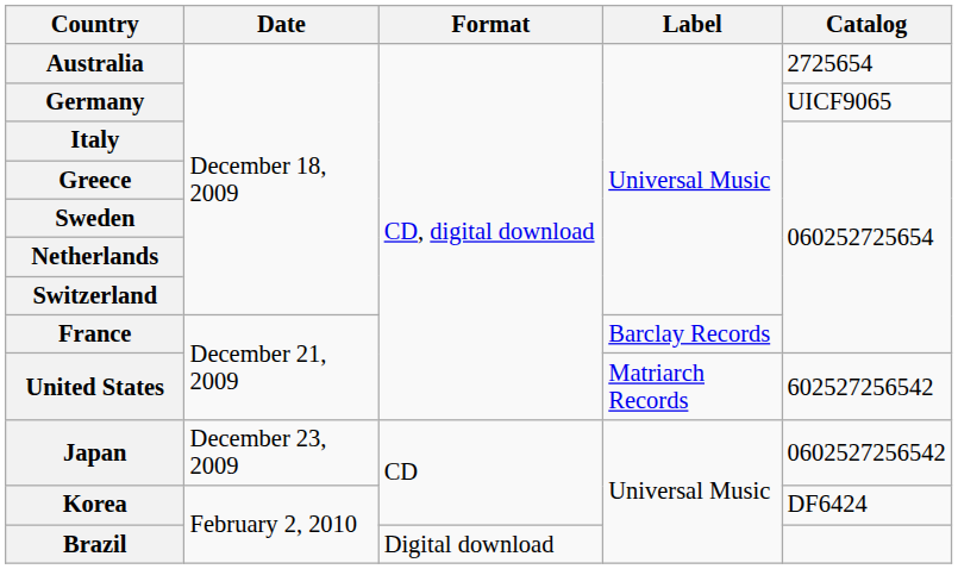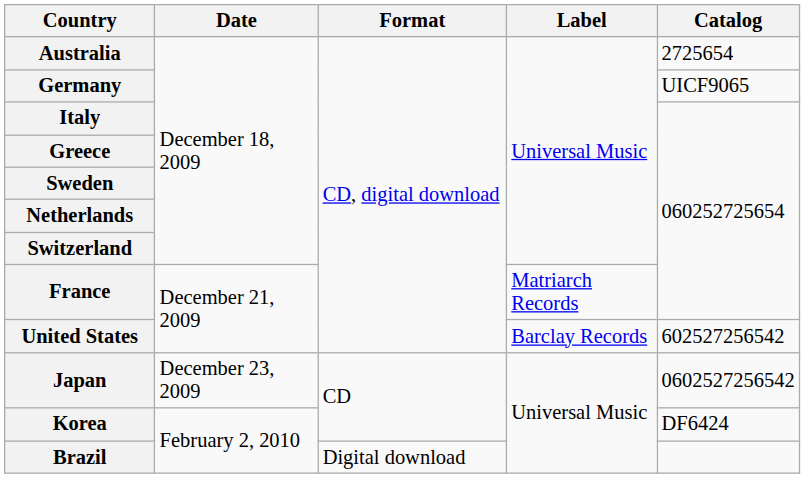France | Label: Barclay Records -> Matriarch Records
United States | Label: Matriarch Records -> Barclay Records
